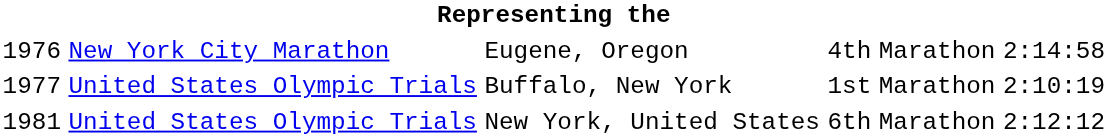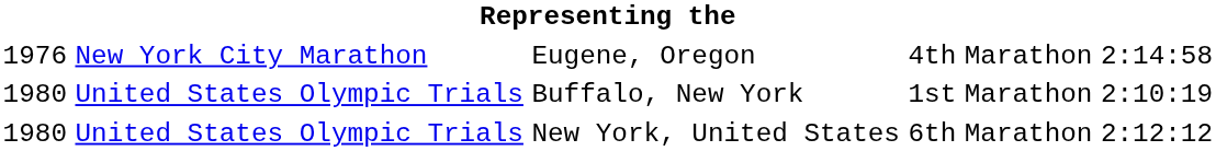Buffalo, New York | column 1: 1977 -> 1980
New York, United States | column 1: 1981 -> 1980
